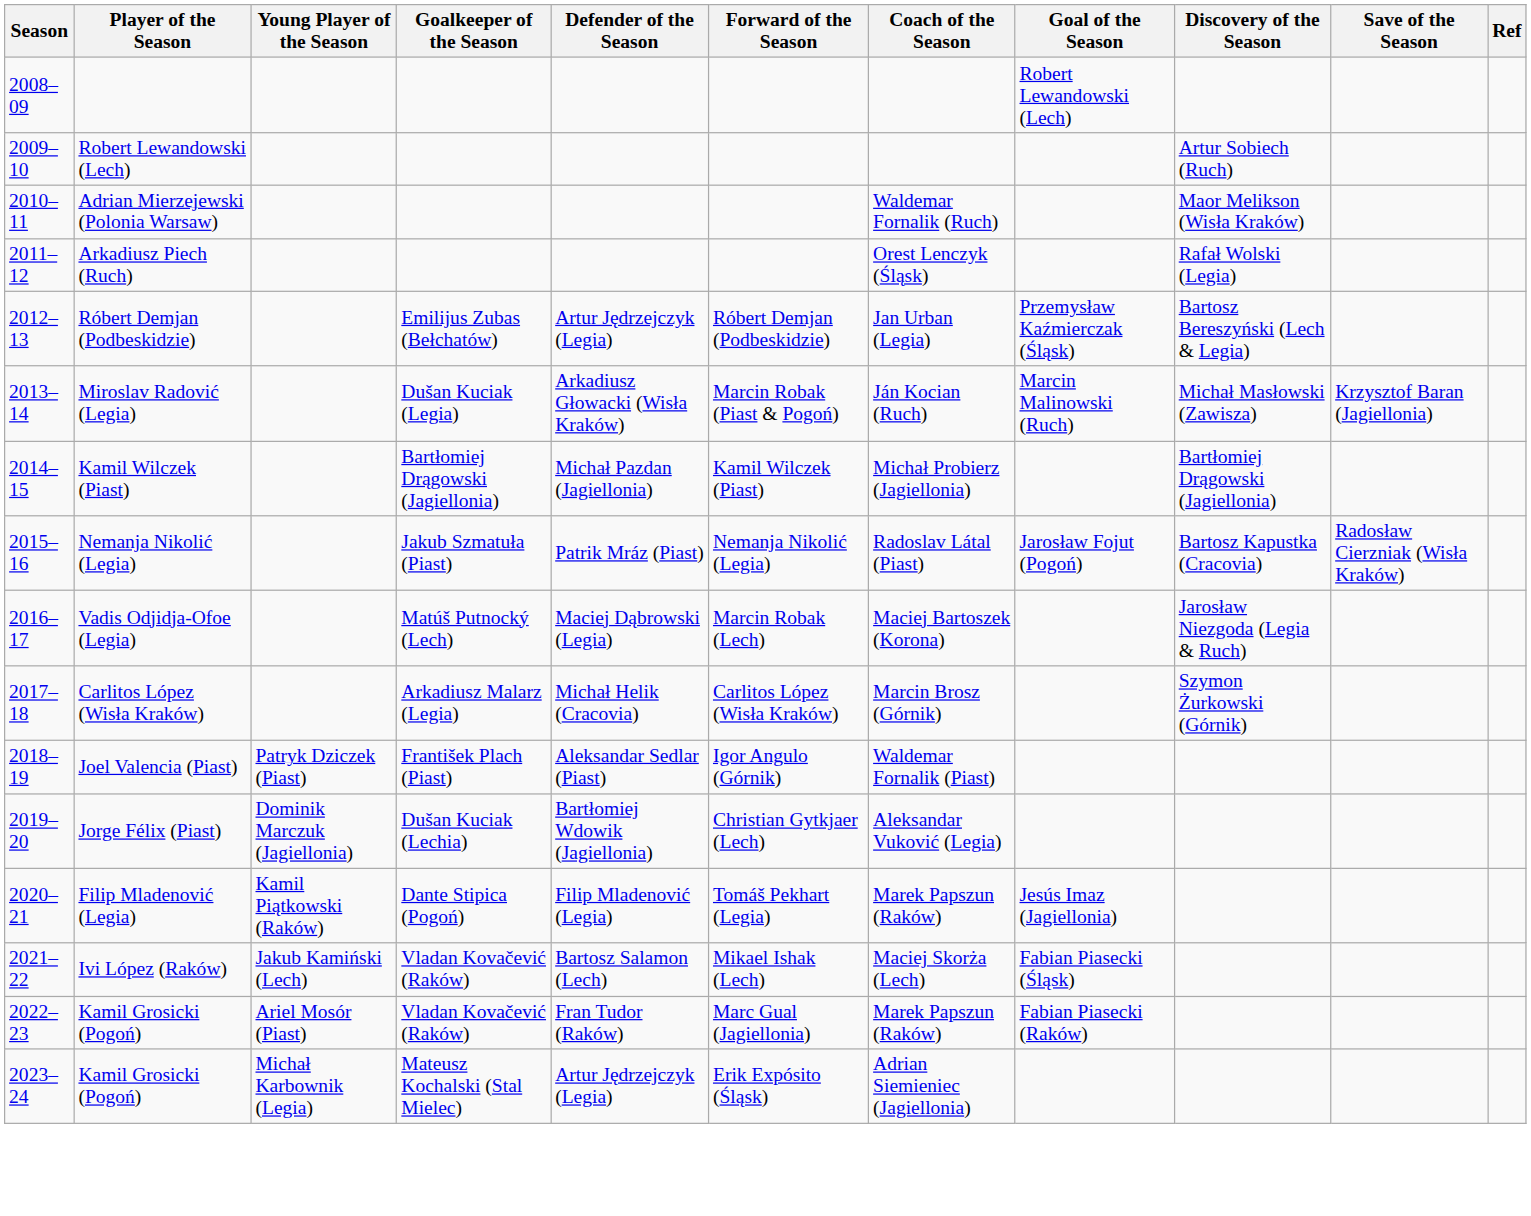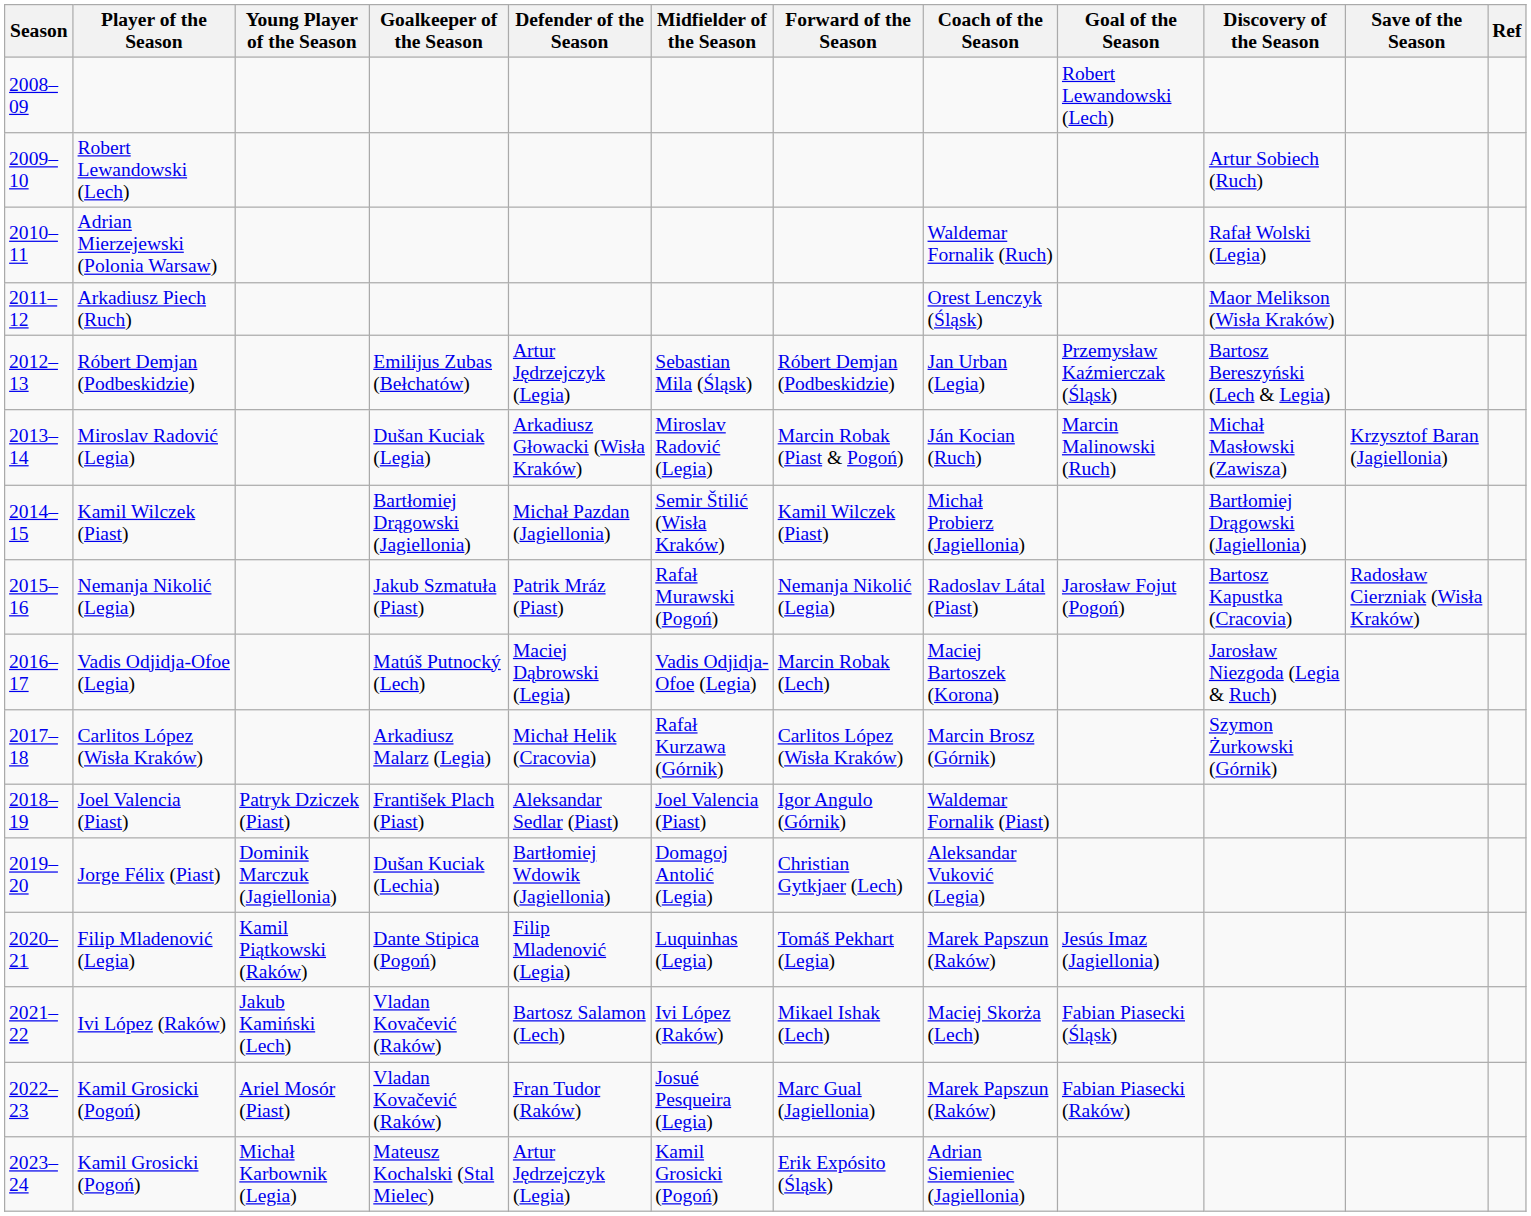+ column: Midfielder of the Season | Sebastian Mila (Śląsk) | Miroslav Radović (Legia) | Semir Štilić (Wisła Kraków) | Rafał Murawski (Pogoń) | Vadis Odjidja-Ofoe (Legia) | Rafał Kurzawa (Górnik) | Joel Valencia (Piast) | Domagoj Antolić (Legia) | Luquinhas (Legia) | Ivi López (Raków) | Josué Pesqueira (Legia) | Kamil Grosicki (Pogoń)
Adrian Mierzejewski (Polonia Warsaw) | Discovery of the Season: Maor Melikson (Wisła Kraków) -> Rafał Wolski (Legia)
Arkadiusz Piech (Ruch) | Discovery of the Season: Rafał Wolski (Legia) -> Maor Melikson (Wisła Kraków)
